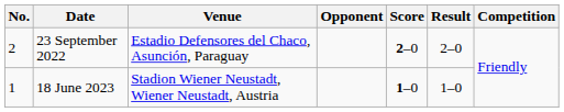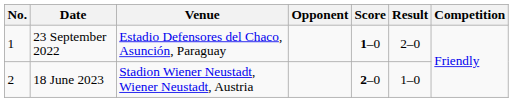23 September 2022 | No.: 2 -> 1
23 September 2022 | Score: 2–0 -> 1–0
18 June 2023 | No.: 1 -> 2
18 June 2023 | Score: 1–0 -> 2–0
